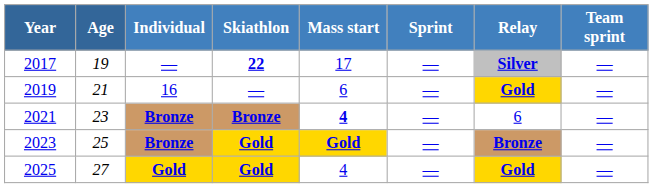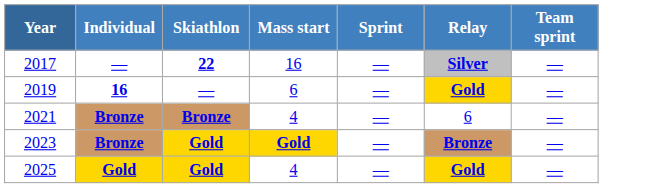- column: Age | 19 | 21 | 23 | 25 | 27
2017 | Mass start: 17 -> 16
2019 | Individual: normal -> bold
2021 | Mass start: bold -> normal
